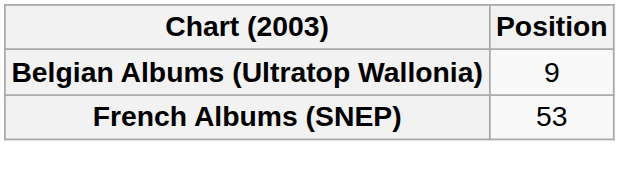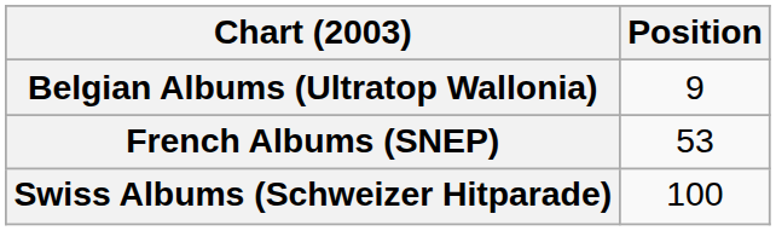+ row: Swiss Albums (Schweizer Hitparade) | 100
